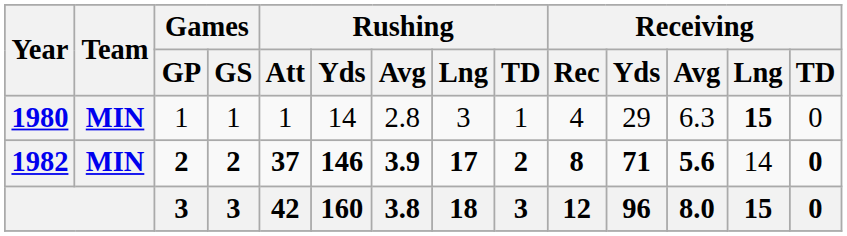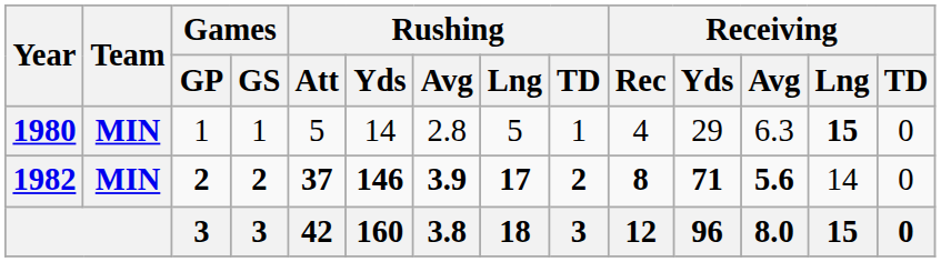1980 | Rushing / Att: 1 -> 5
1980 | Rushing / Lng: 3 -> 5
1982 | Receiving / TD: bold -> normal
